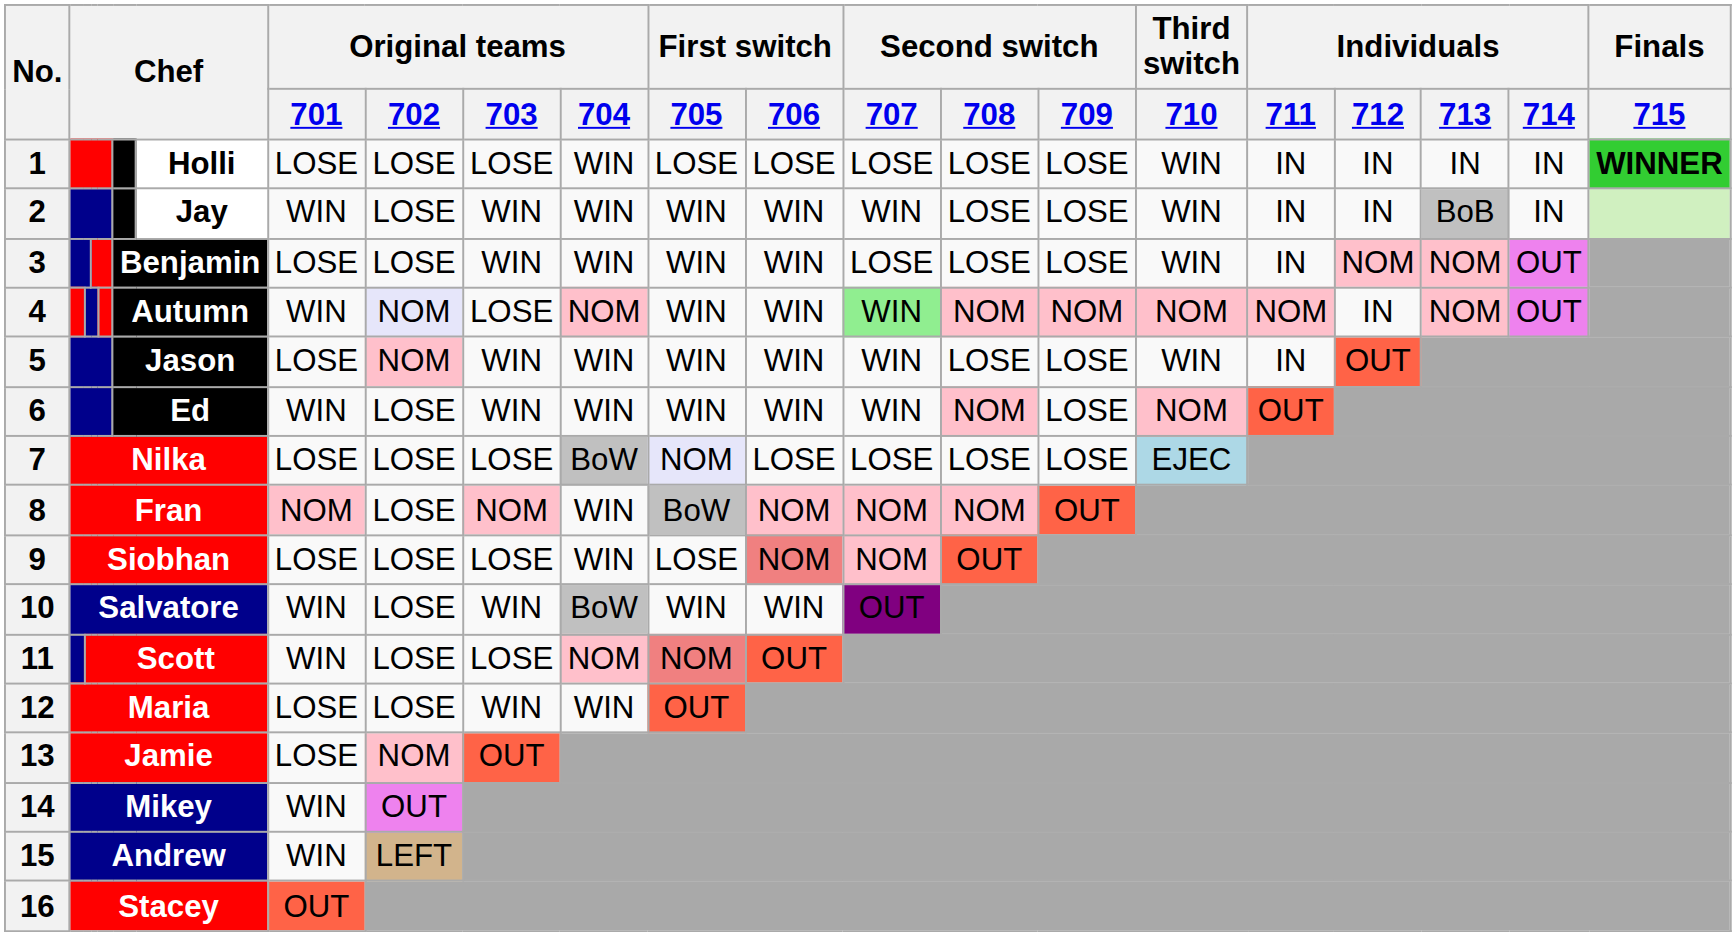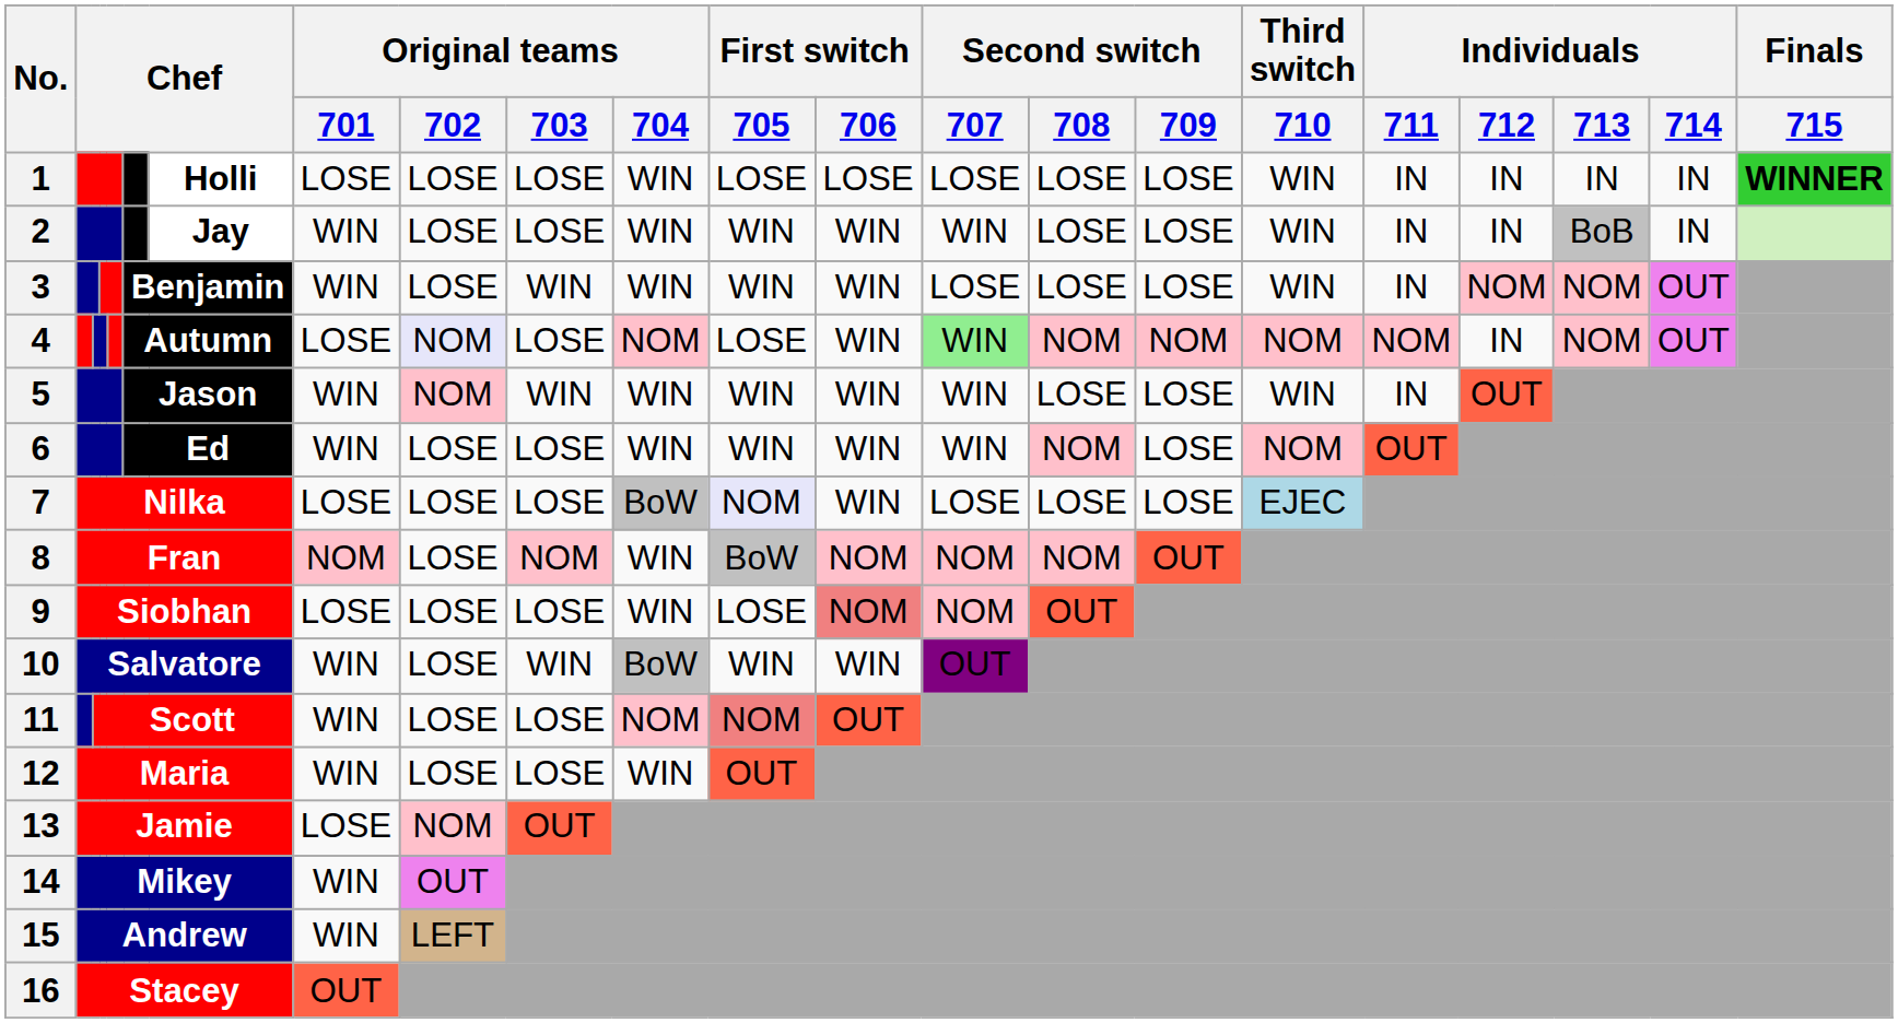2 | Original teams / 703: WIN -> LOSE
3 | Original teams / 701: LOSE -> WIN
4 | Original teams / 701: WIN -> LOSE
4 | First switch / 705: WIN -> LOSE
5 | Original teams / 701: LOSE -> WIN
6 | Original teams / 703: WIN -> LOSE
7 | First switch / 706: LOSE -> WIN
12 | Original teams / 701: LOSE -> WIN
12 | Original teams / 703: WIN -> LOSE
